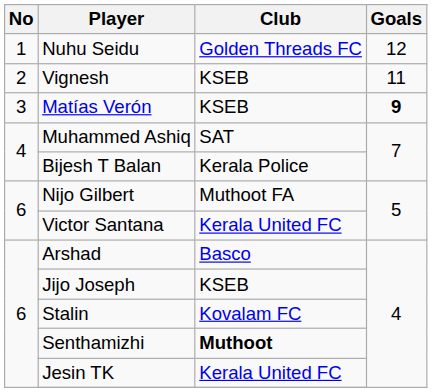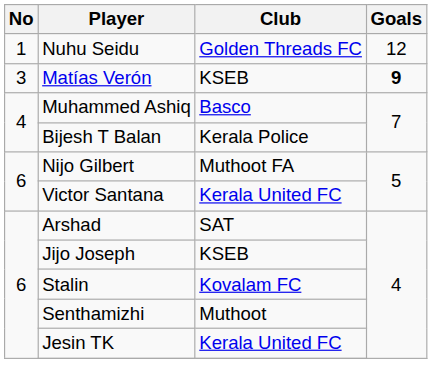- row: 2 | Vignesh | KSEB | 11
Muhammed Ashiq | Club: SAT -> Basco
Arshad | Club: Basco -> SAT
Senthamizhi | Club: bold -> normal
